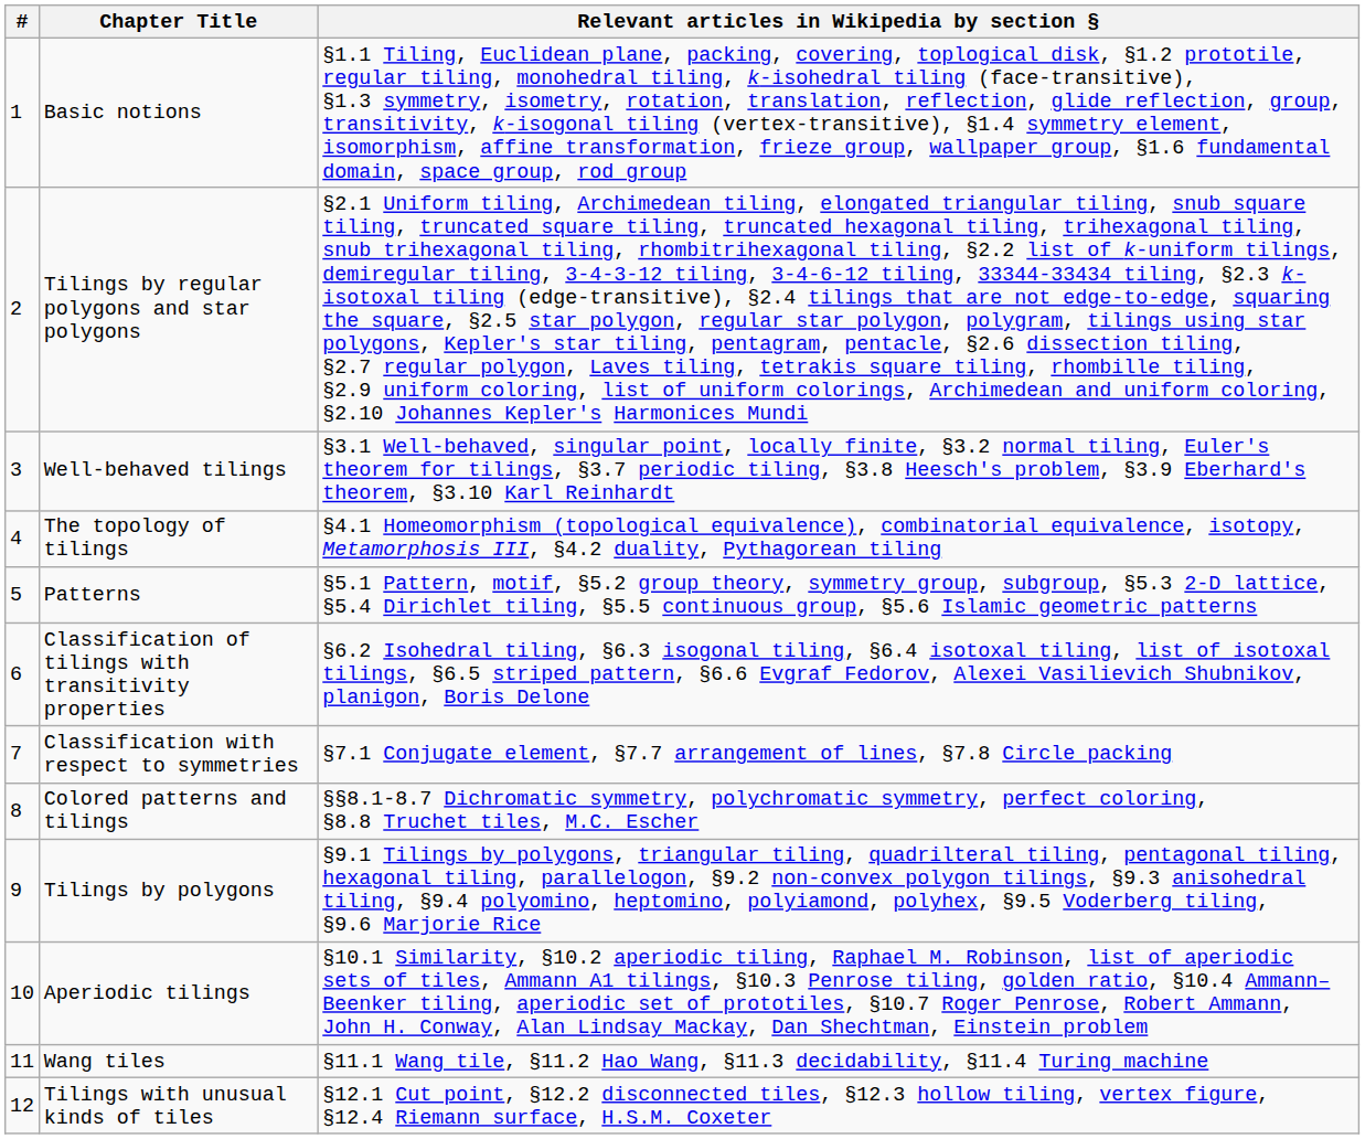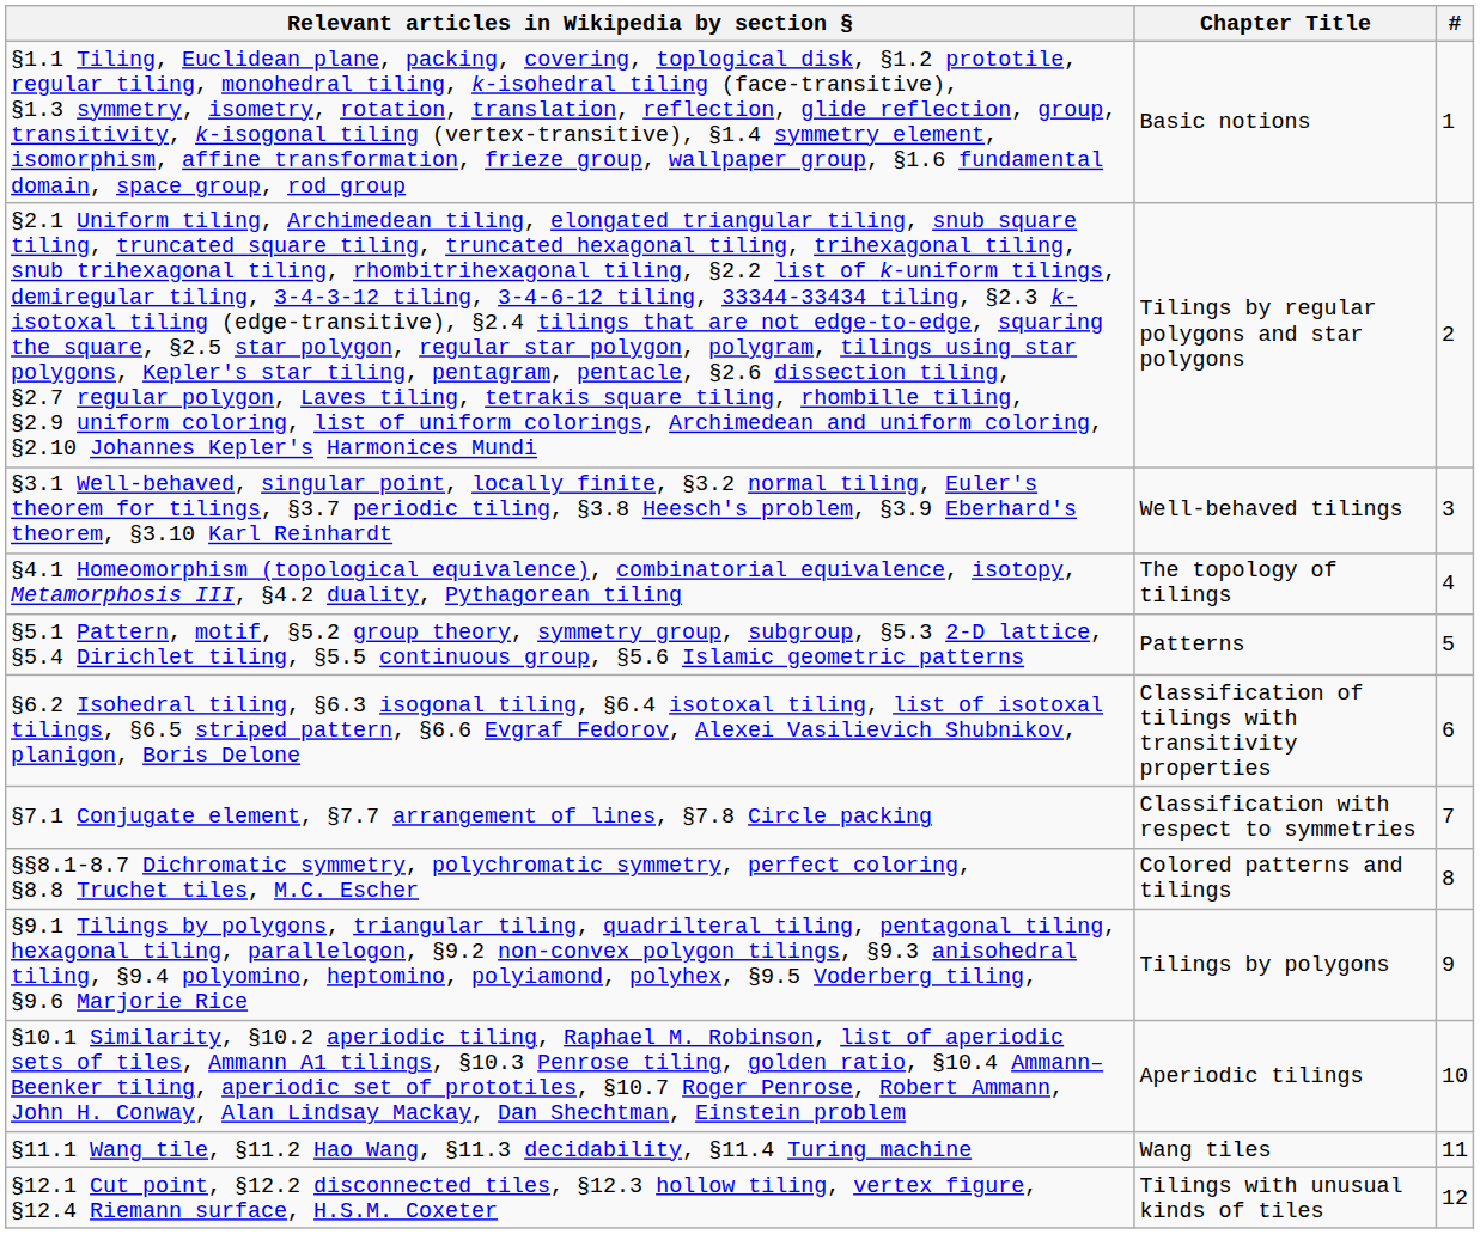columns swapped: # <-> Relevant articles in Wikipedia by section §
